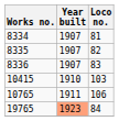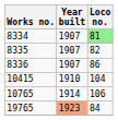8334 | Loco no.: no background -> lightgreen background
8336 | Loco no.: 83 -> 86
10415 | Loco no.: 103 -> 104
10765 | Year built: 1911 -> 1914
